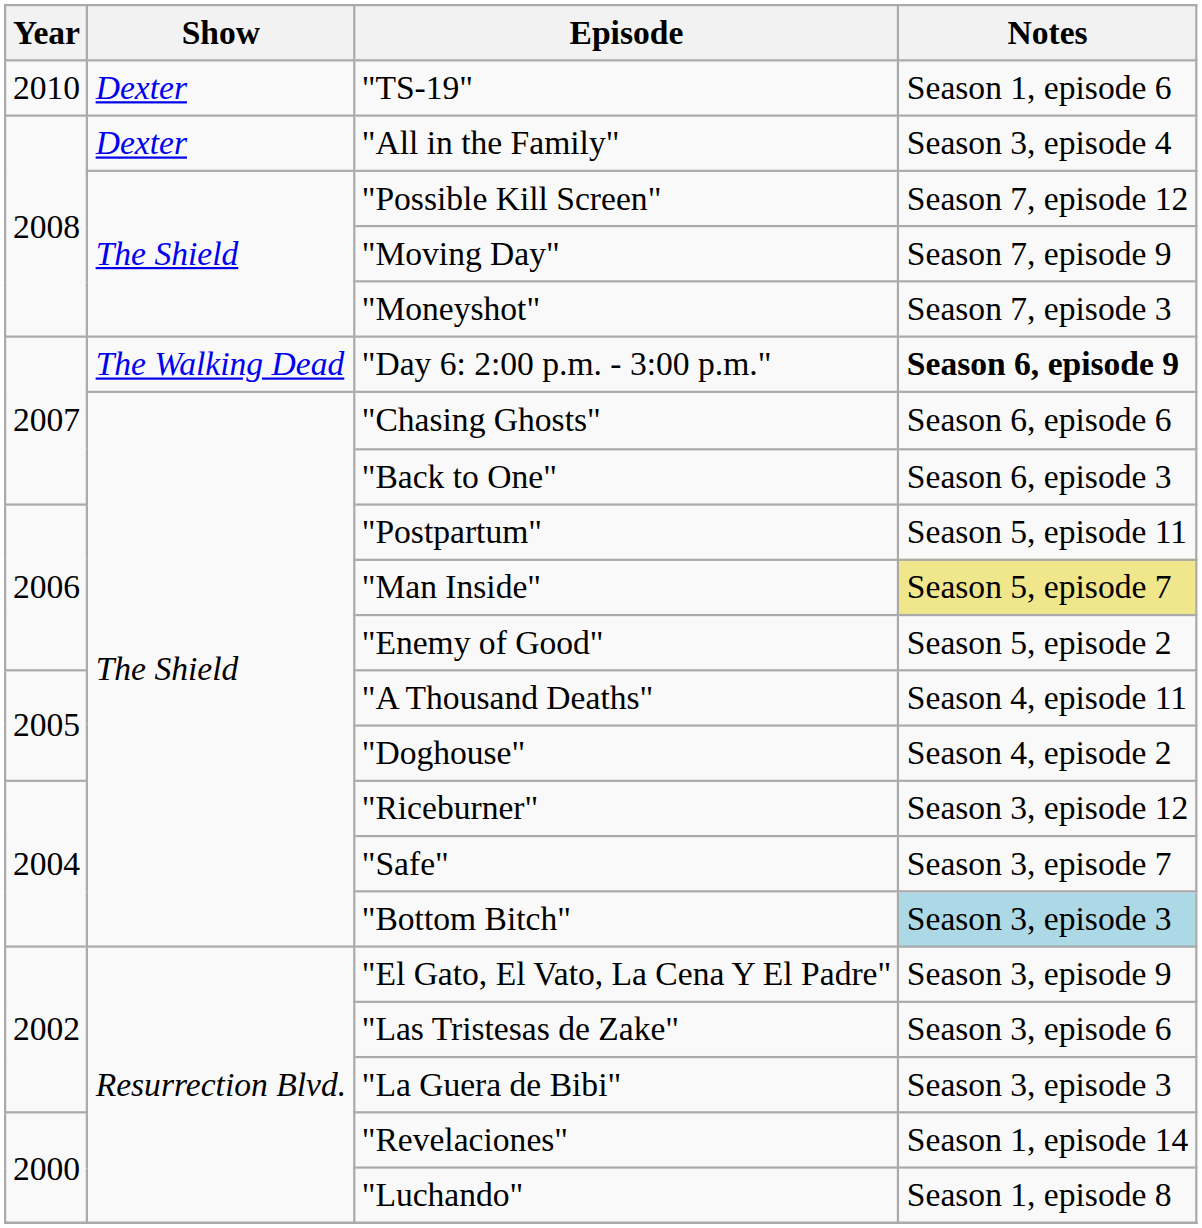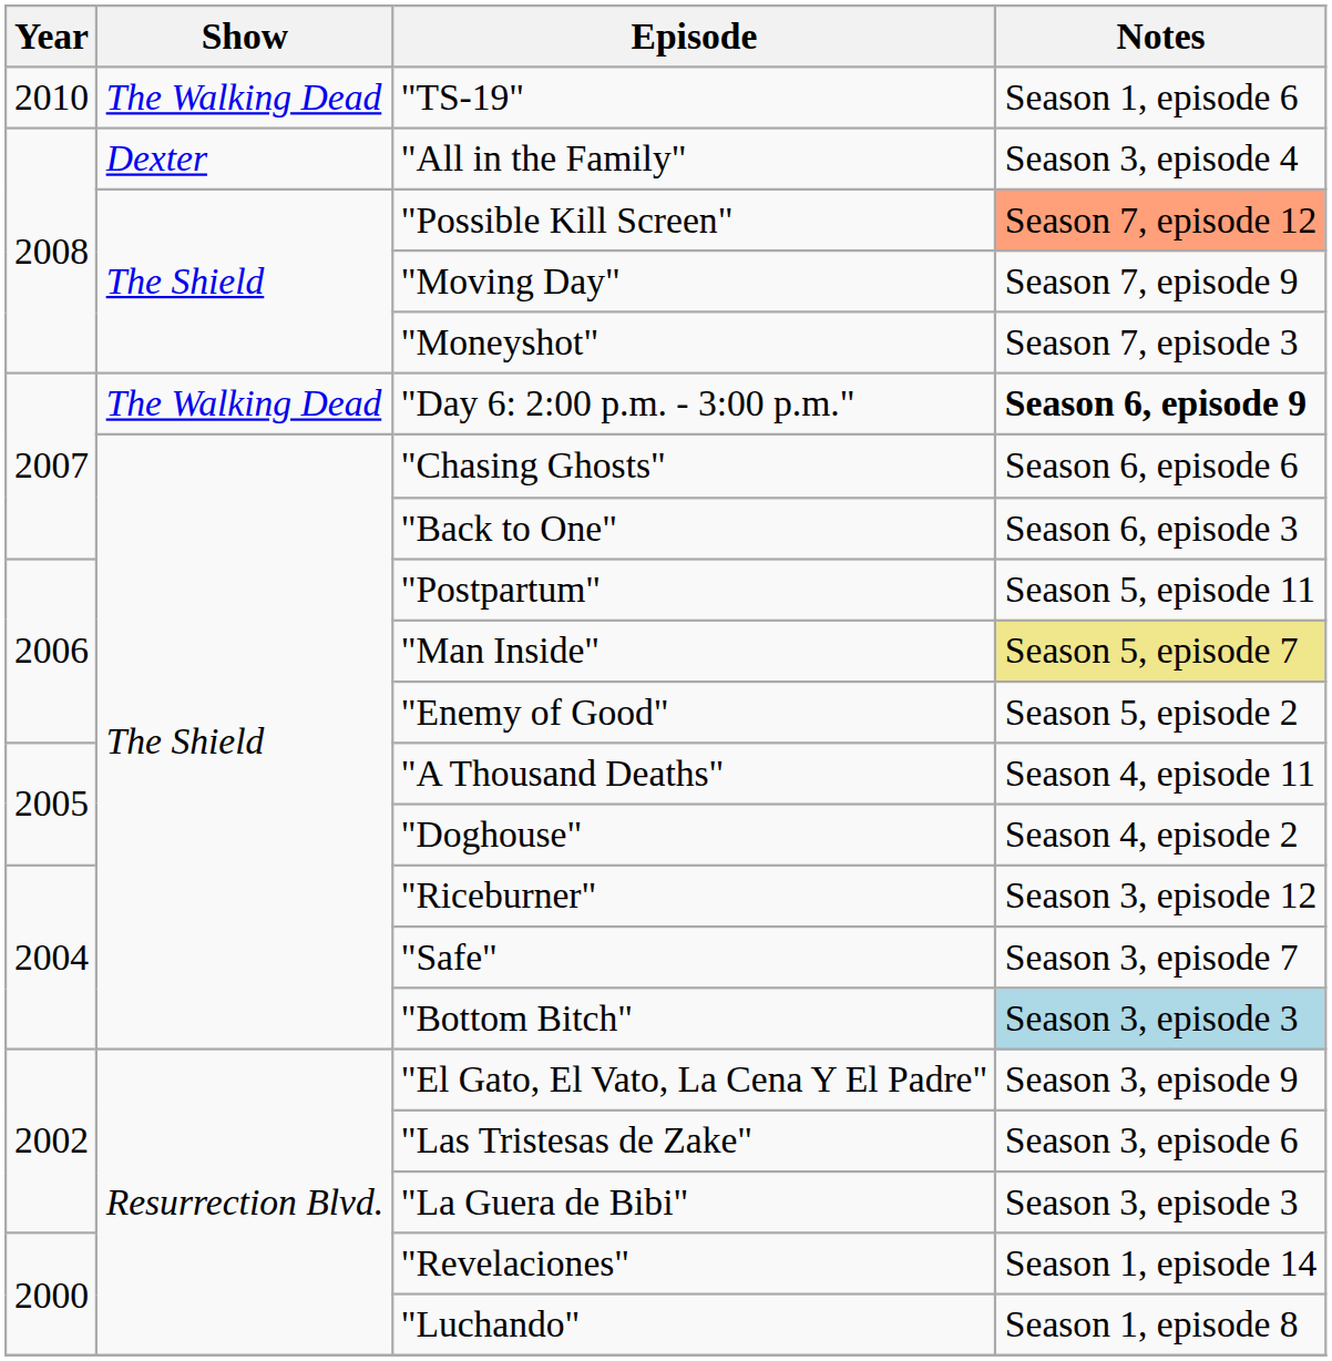"TS-19" | Show: Dexter -> The Walking Dead
"Possible Kill Screen" | Notes: no background -> lightsalmon background
